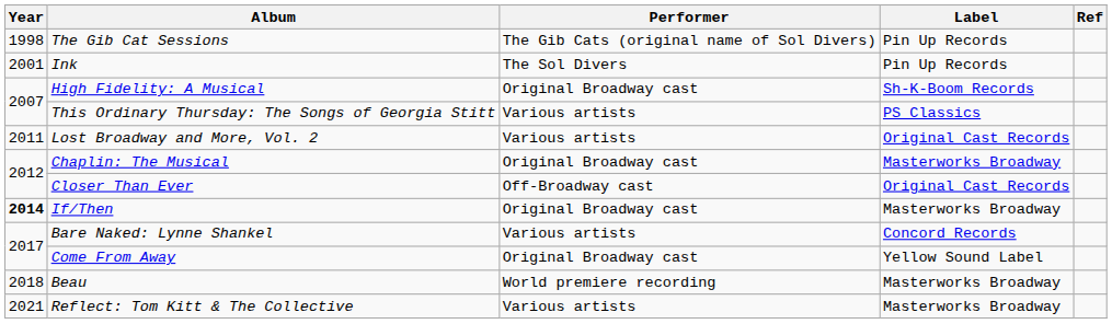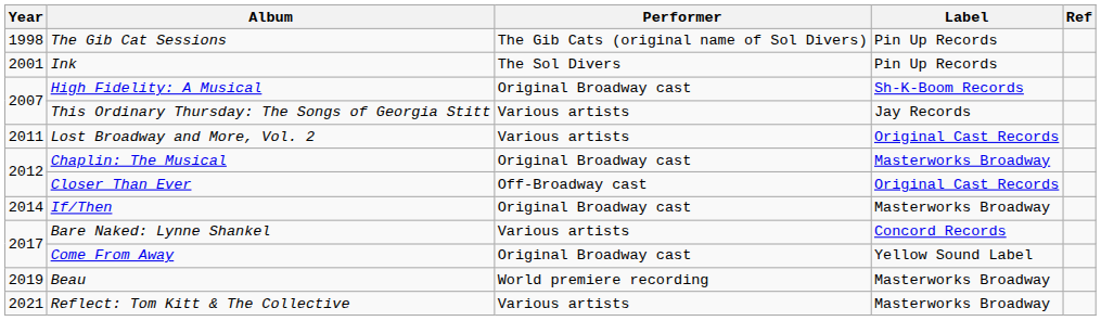This Ordinary Thursday: The Songs of Georgia Stitt | Label: PS Classics -> Jay Records
If/Then | Year: bold -> normal
Beau | Year: 2018 -> 2019
